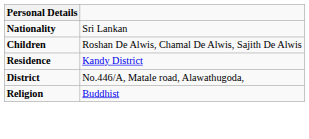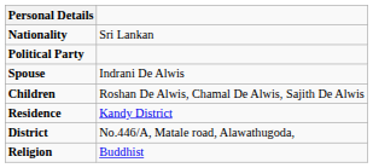+ row: Political Party
+ row: Spouse | Indrani De Alwis
